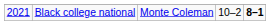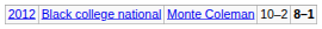Black college national | column 1: 2021 -> 2012
